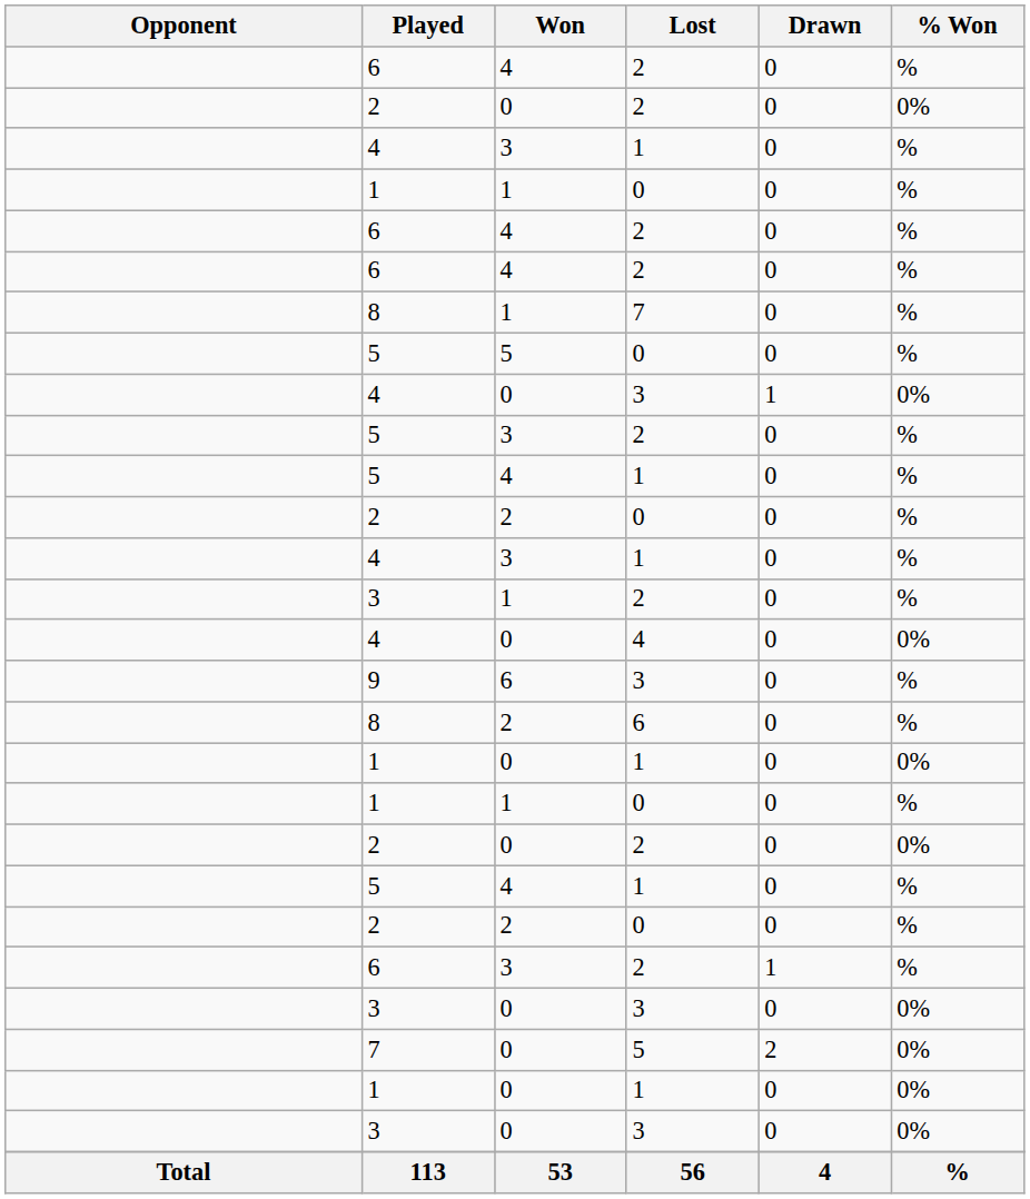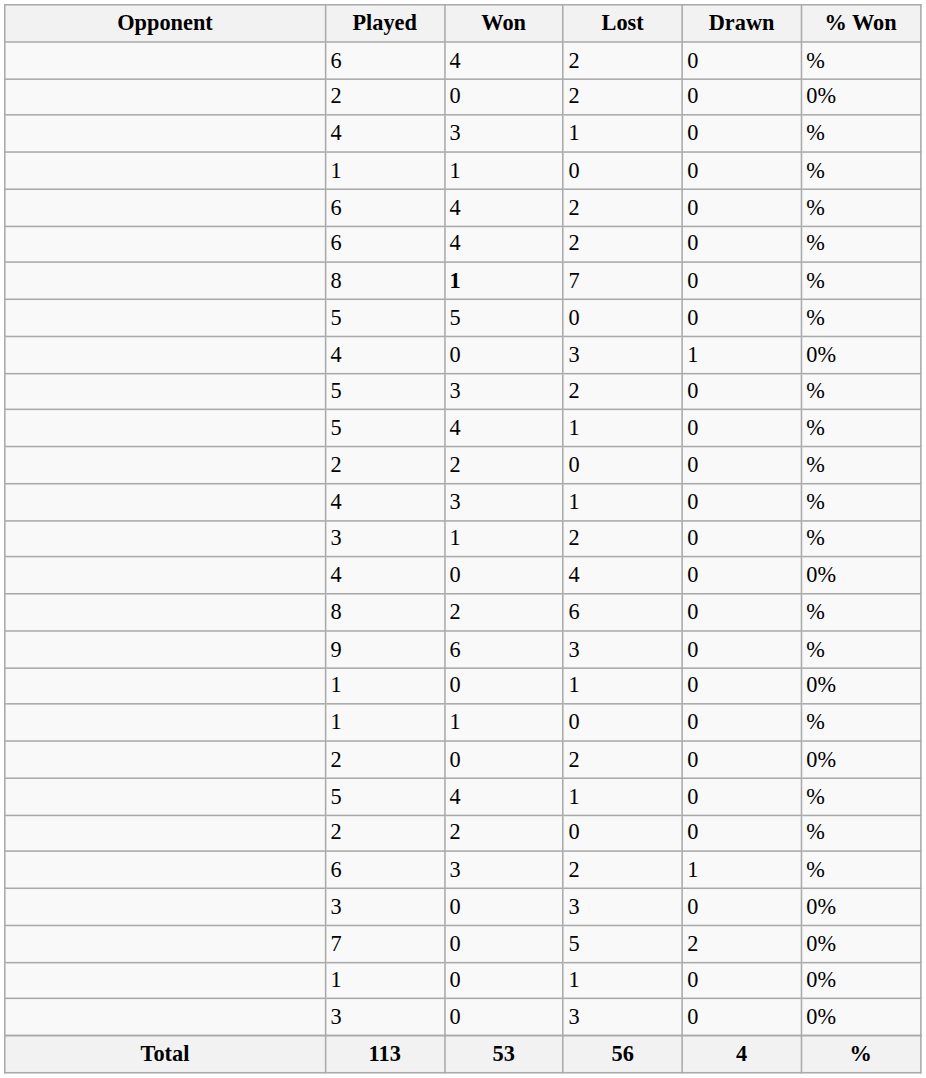8 / 7 | Won: normal -> bold
rows swapped: 9 <-> 8 / 6
